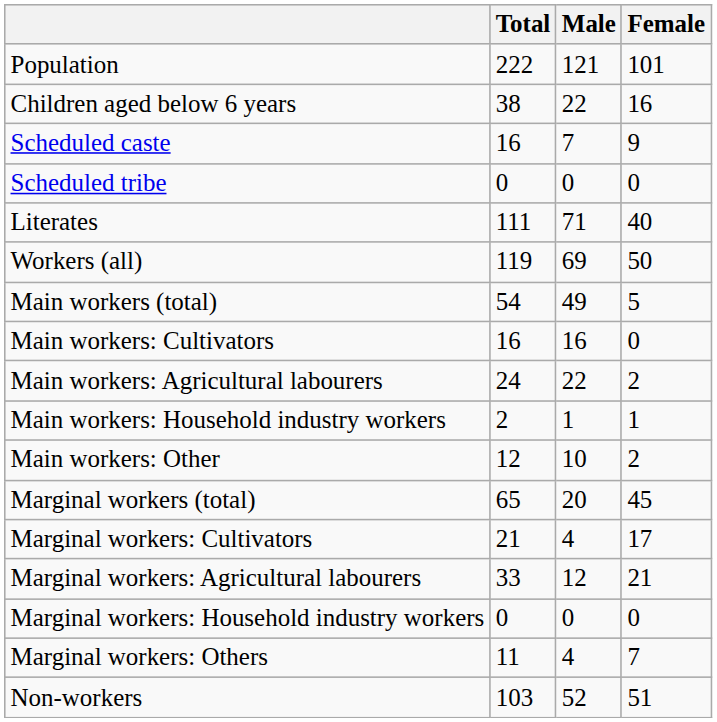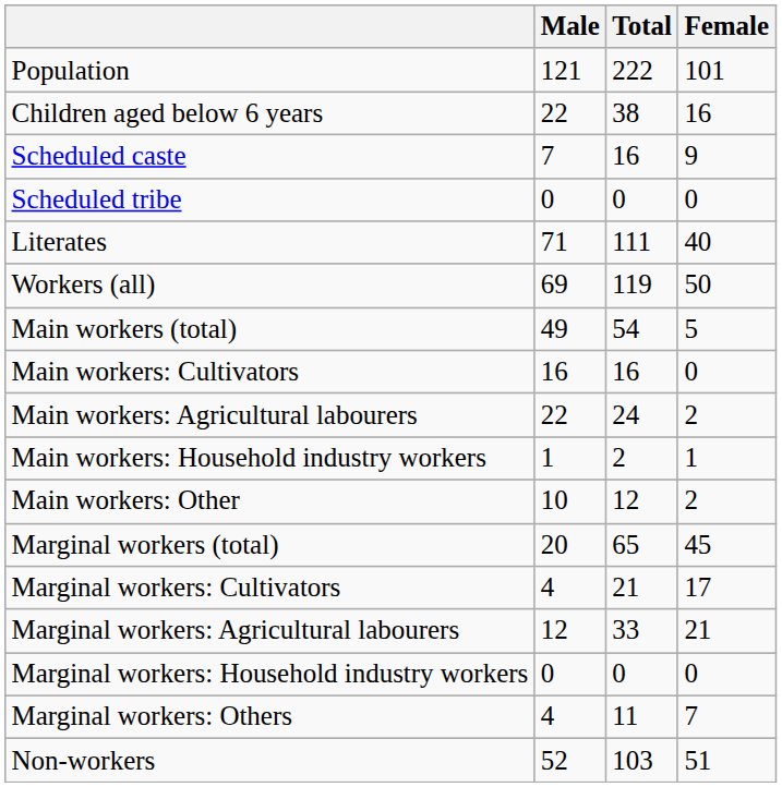columns swapped: Total <-> Male
